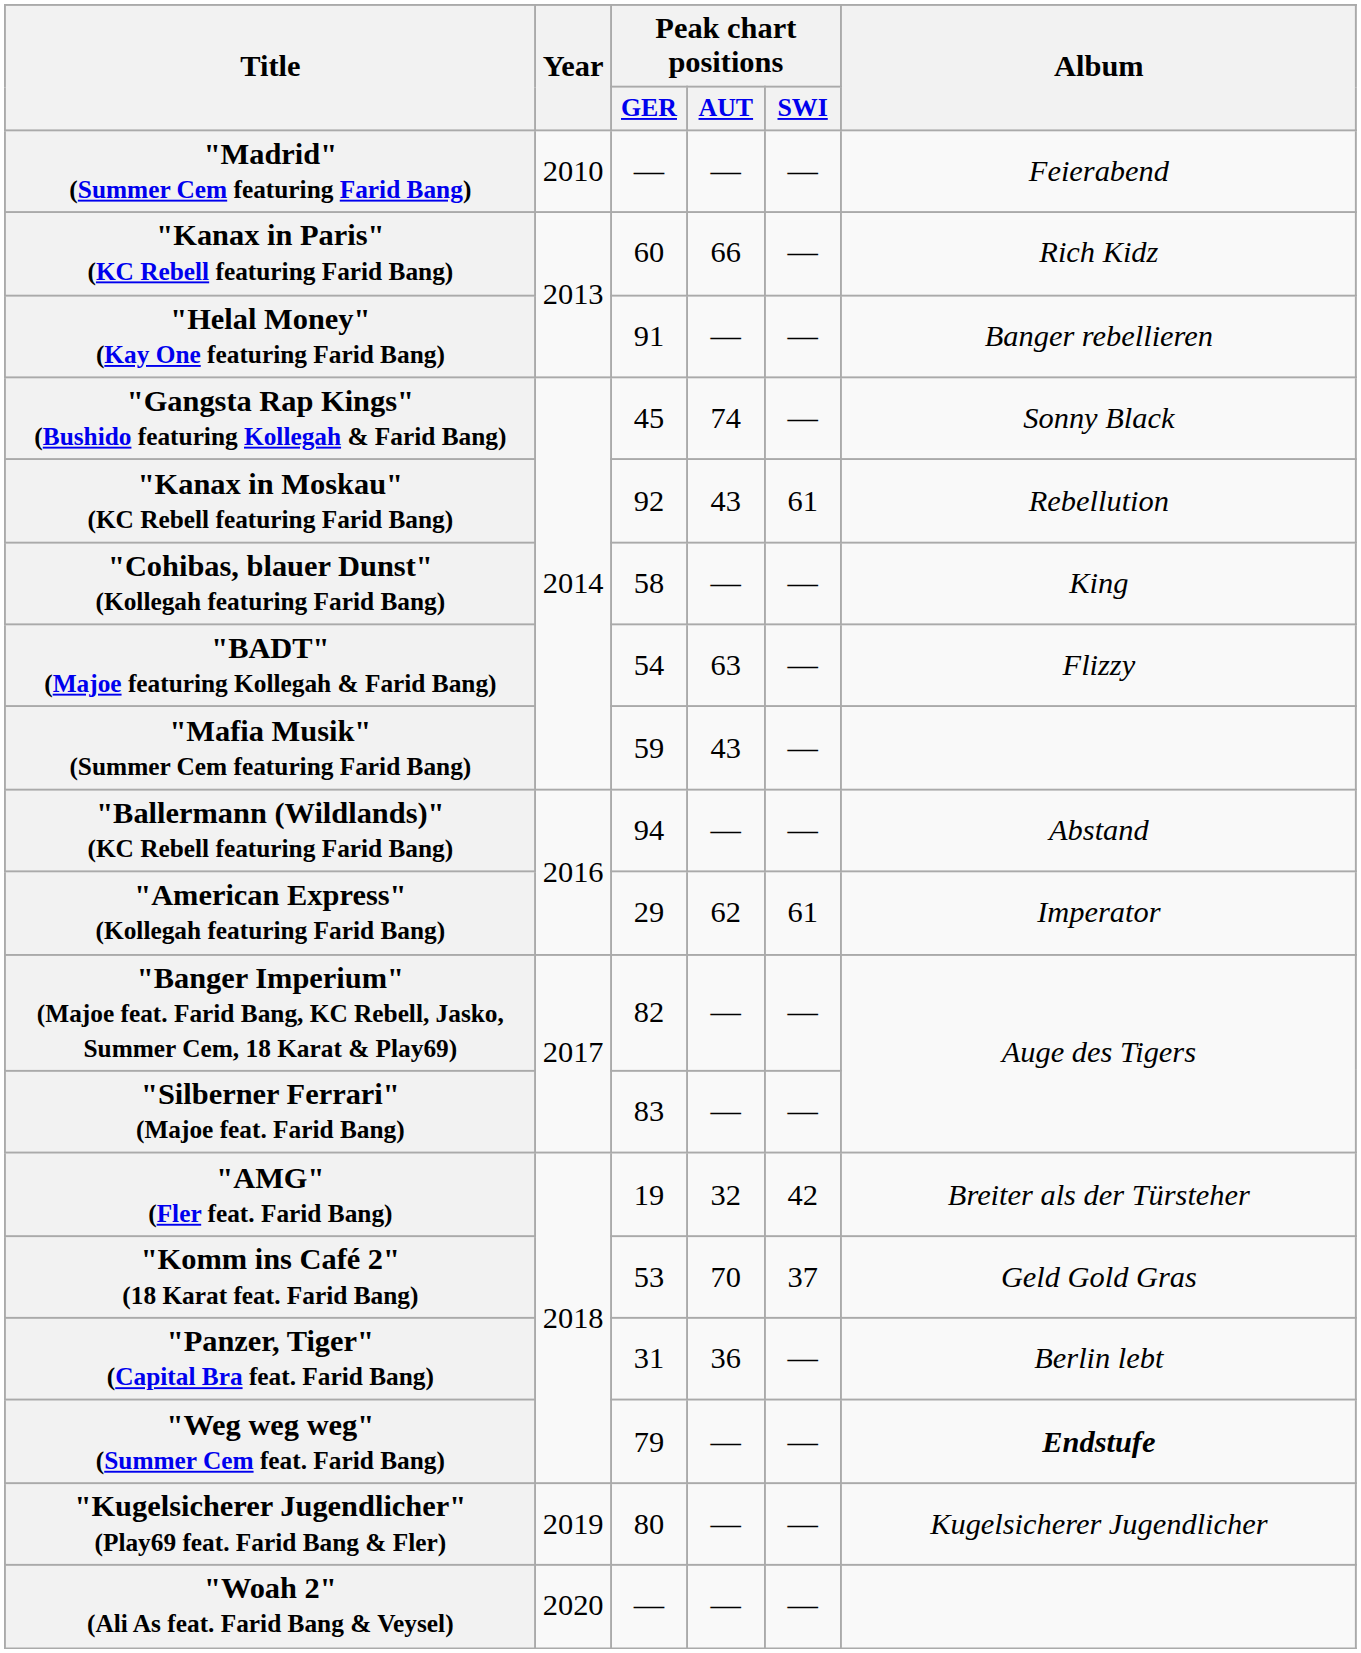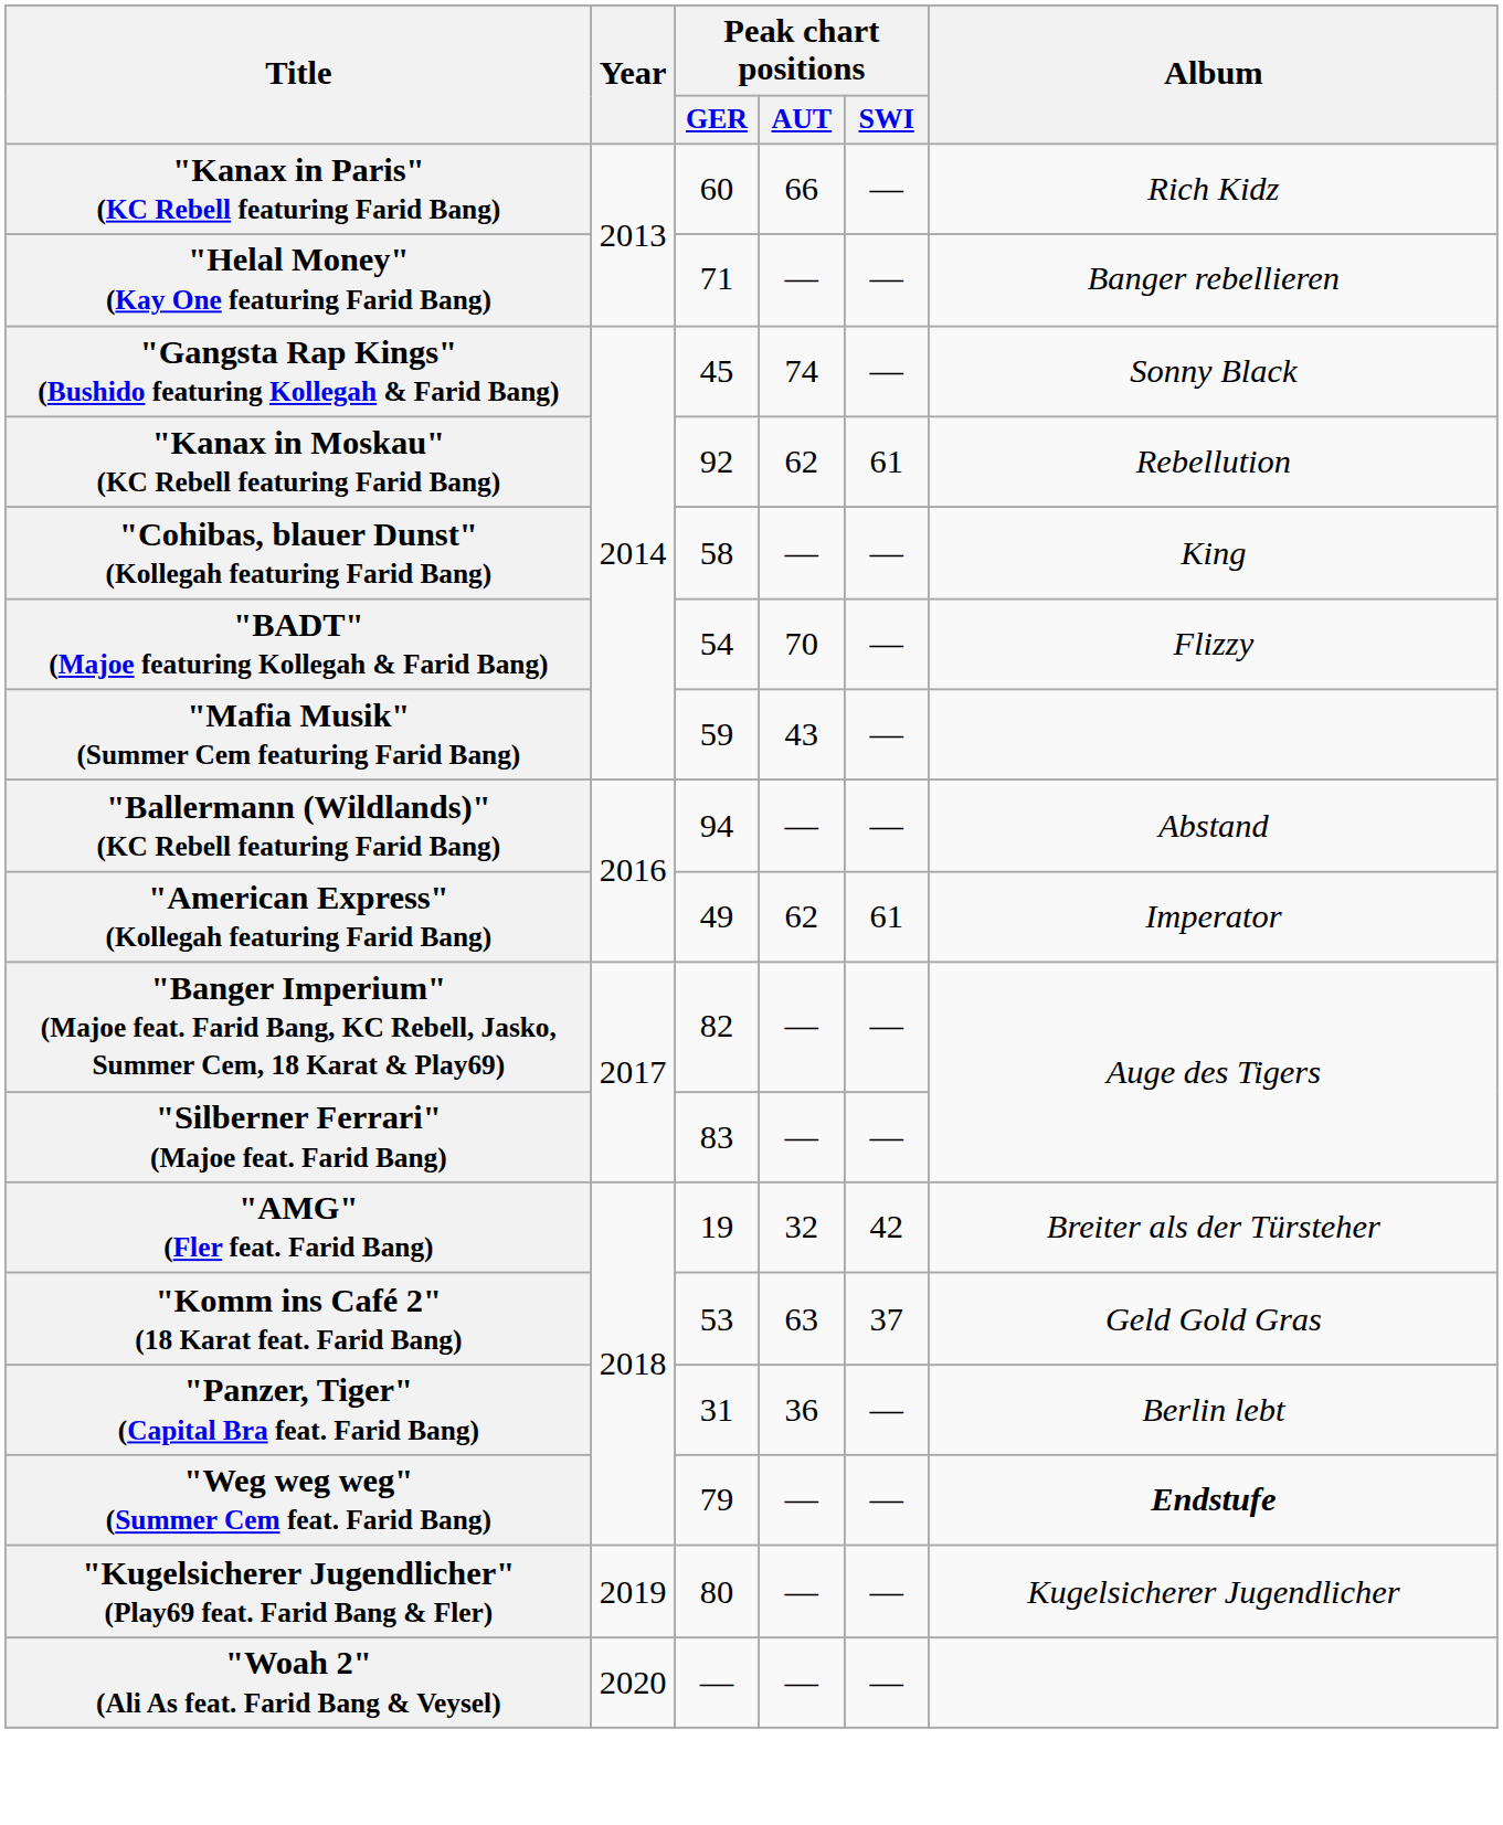- row: "Madrid" (Summer Cem featuring Farid Bang) | 2010 | — | — | — | Feierabend
"Helal Money" (Kay One featuring Farid Bang) | Peak chart positions / GER: 91 -> 71
"Kanax in Moskau" (KC Rebell featuring Farid Bang) | Peak chart positions / AUT: 43 -> 62
"BADT" (Majoe featuring Kollegah & Farid Bang) | Peak chart positions / AUT: 63 -> 70
"American Express" (Kollegah featuring Farid Bang) | Peak chart positions / GER: 29 -> 49
"Komm ins Café 2" (18 Karat feat. Farid Bang) | Peak chart positions / AUT: 70 -> 63
